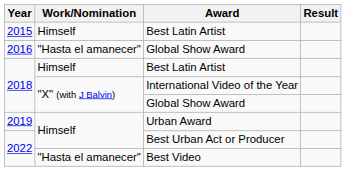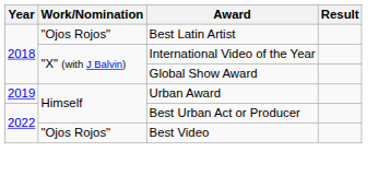- row: 2015 | Himself | Best Latin Artist
- row: 2016 | "Hasta el amanecer" | Global Show Award
2018 / Best Latin Artist | Work/Nomination: Himself -> "Ojos Rojos"
Best Video | Work/Nomination: "Hasta el amanecer" -> "Ojos Rojos"
